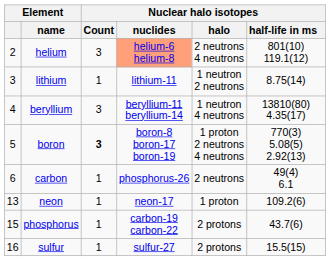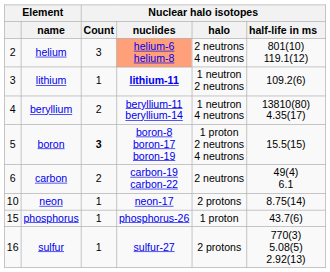lithium | Nuclear halo isotopes / nuclides: normal -> bold
lithium | Nuclear halo isotopes / half-life in ms: 8.75(14) -> 109.2(6)
beryllium | Nuclear halo isotopes / Count: 3 -> 2
boron | Nuclear halo isotopes / half-life in ms: 770(3) 5.08(5) 2.92(13) -> 15.5(15)
carbon | Nuclear halo isotopes / Count: 1 -> 2
carbon | Nuclear halo isotopes / nuclides: phosphorus-26 -> carbon-19 carbon-22
neon | Element: 13 -> 10
neon | Nuclear halo isotopes / halo: 1 proton -> 2 protons
neon | Nuclear halo isotopes / half-life in ms: 109.2(6) -> 8.75(14)
phosphorus | Nuclear halo isotopes / nuclides: carbon-19 carbon-22 -> phosphorus-26
phosphorus | Nuclear halo isotopes / halo: 2 protons -> 1 proton
sulfur | Nuclear halo isotopes / half-life in ms: 15.5(15) -> 770(3) 5.08(5) 2.92(13)
